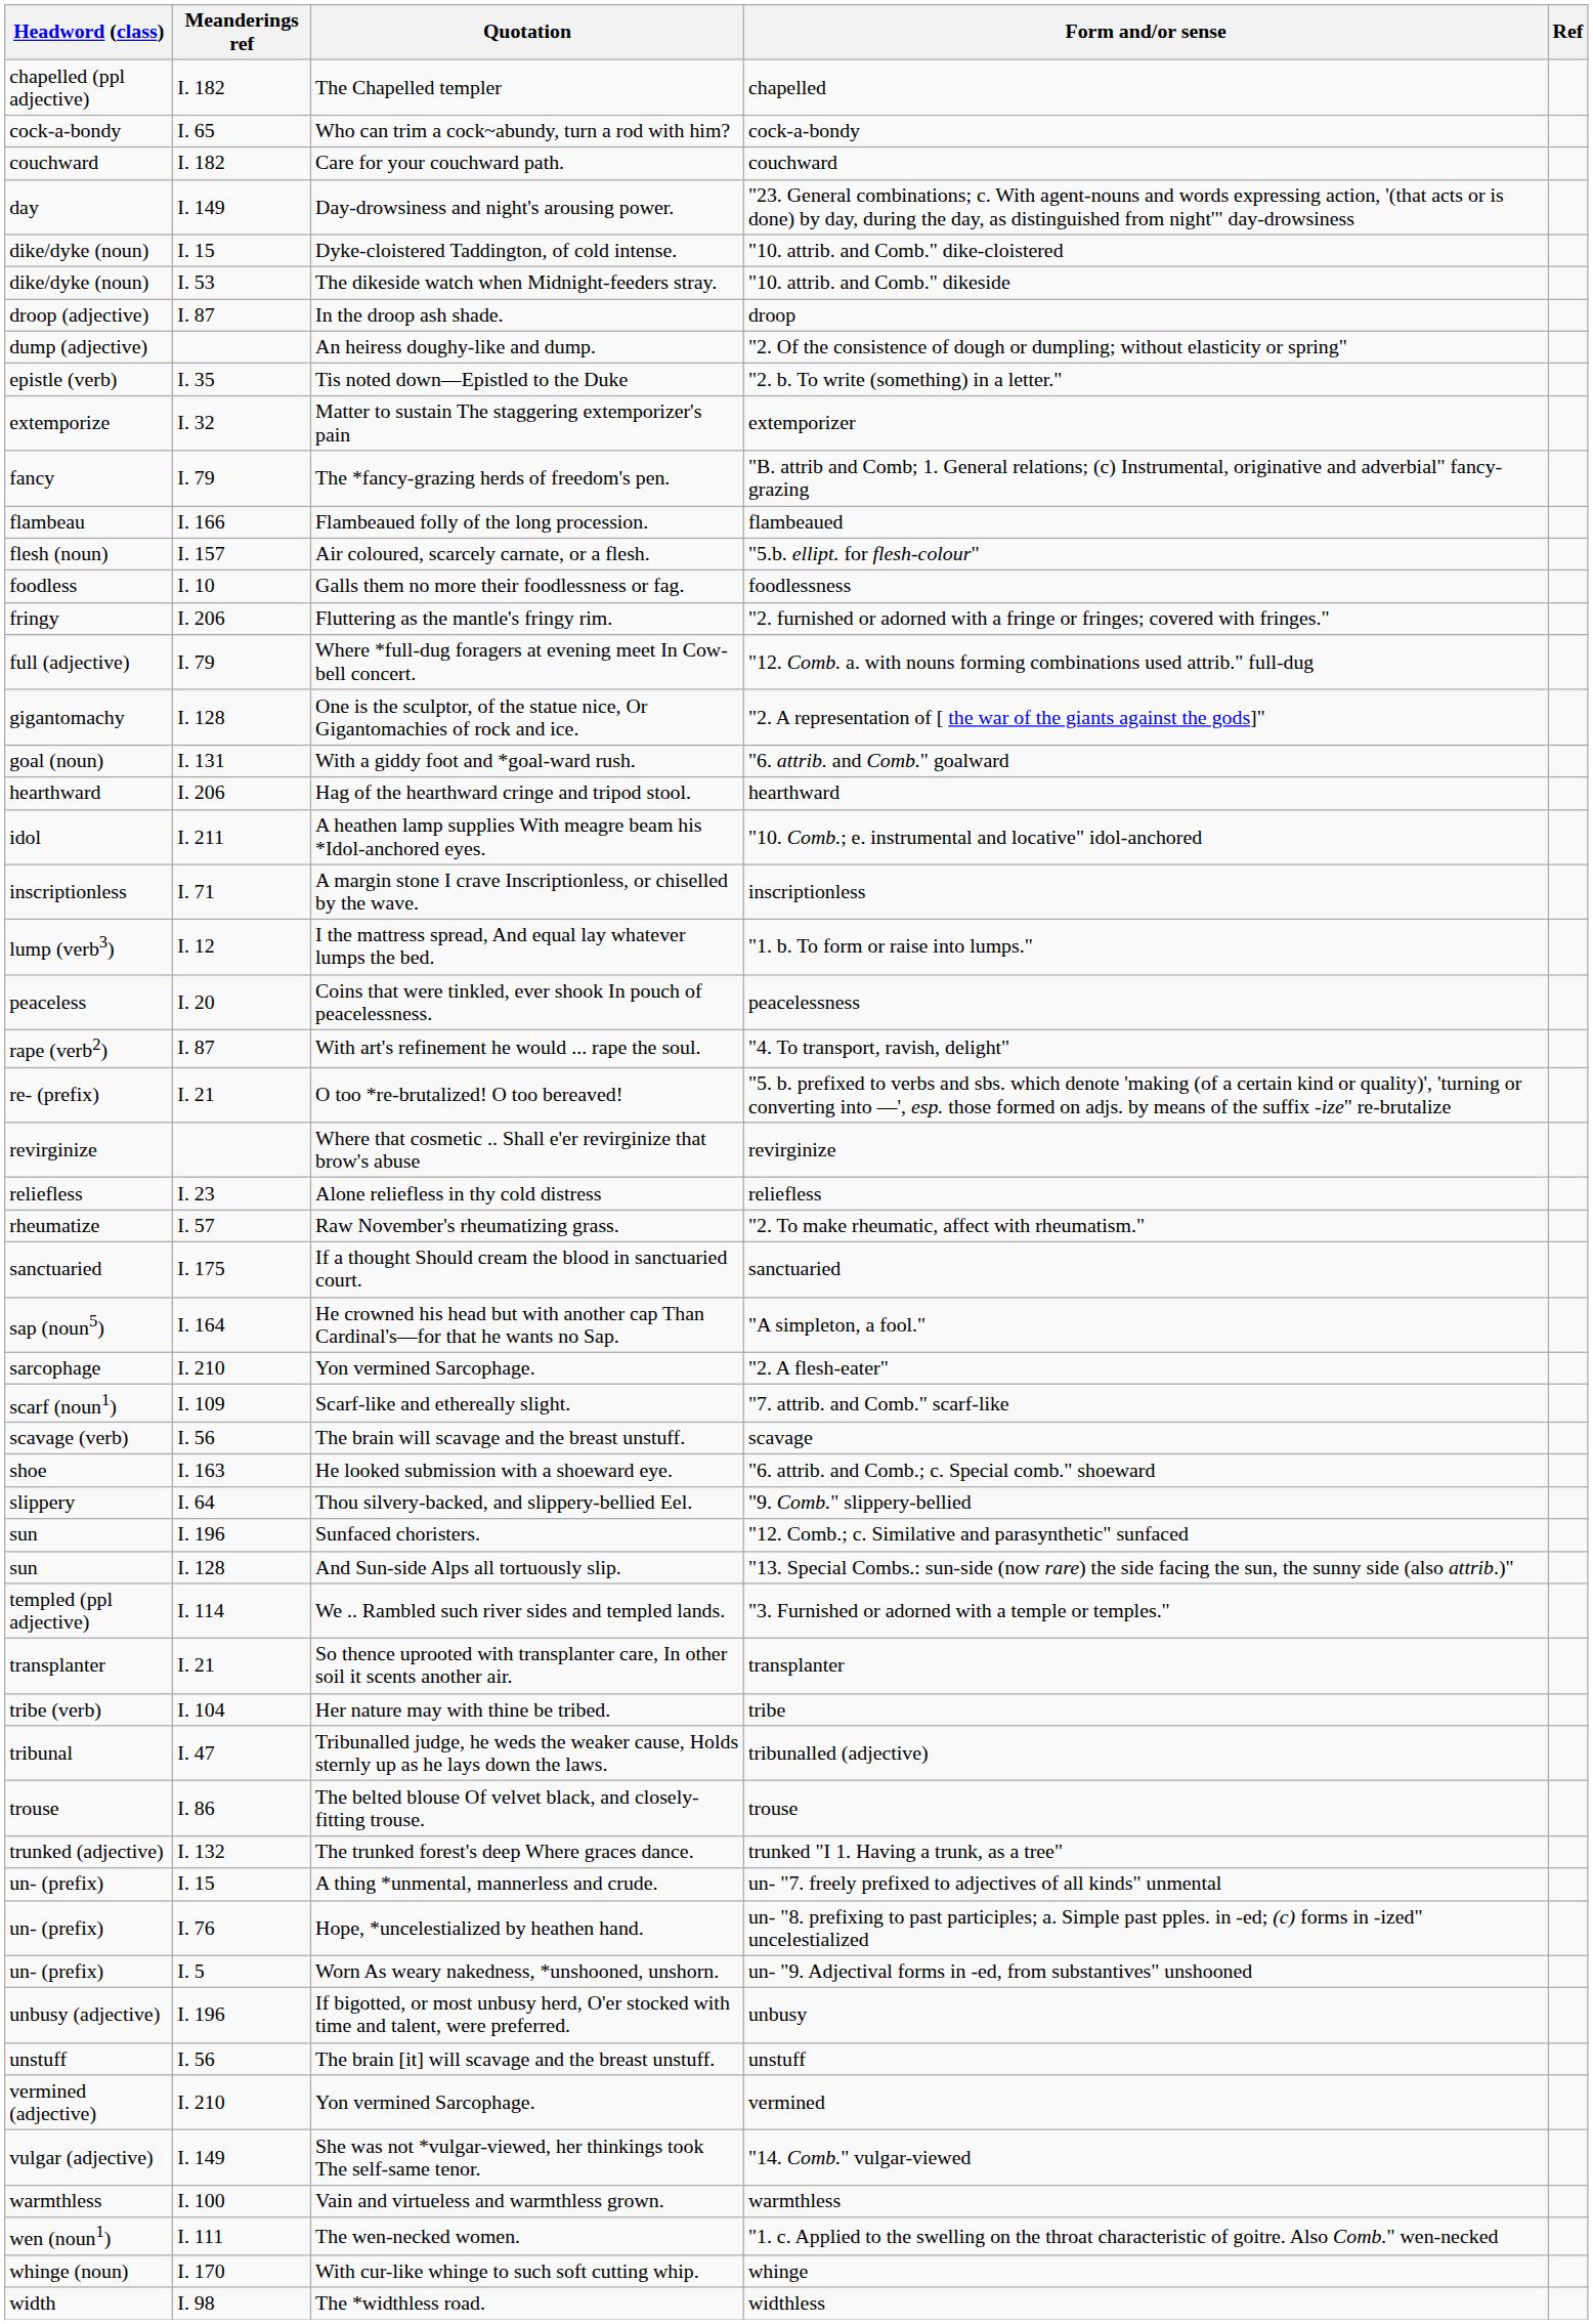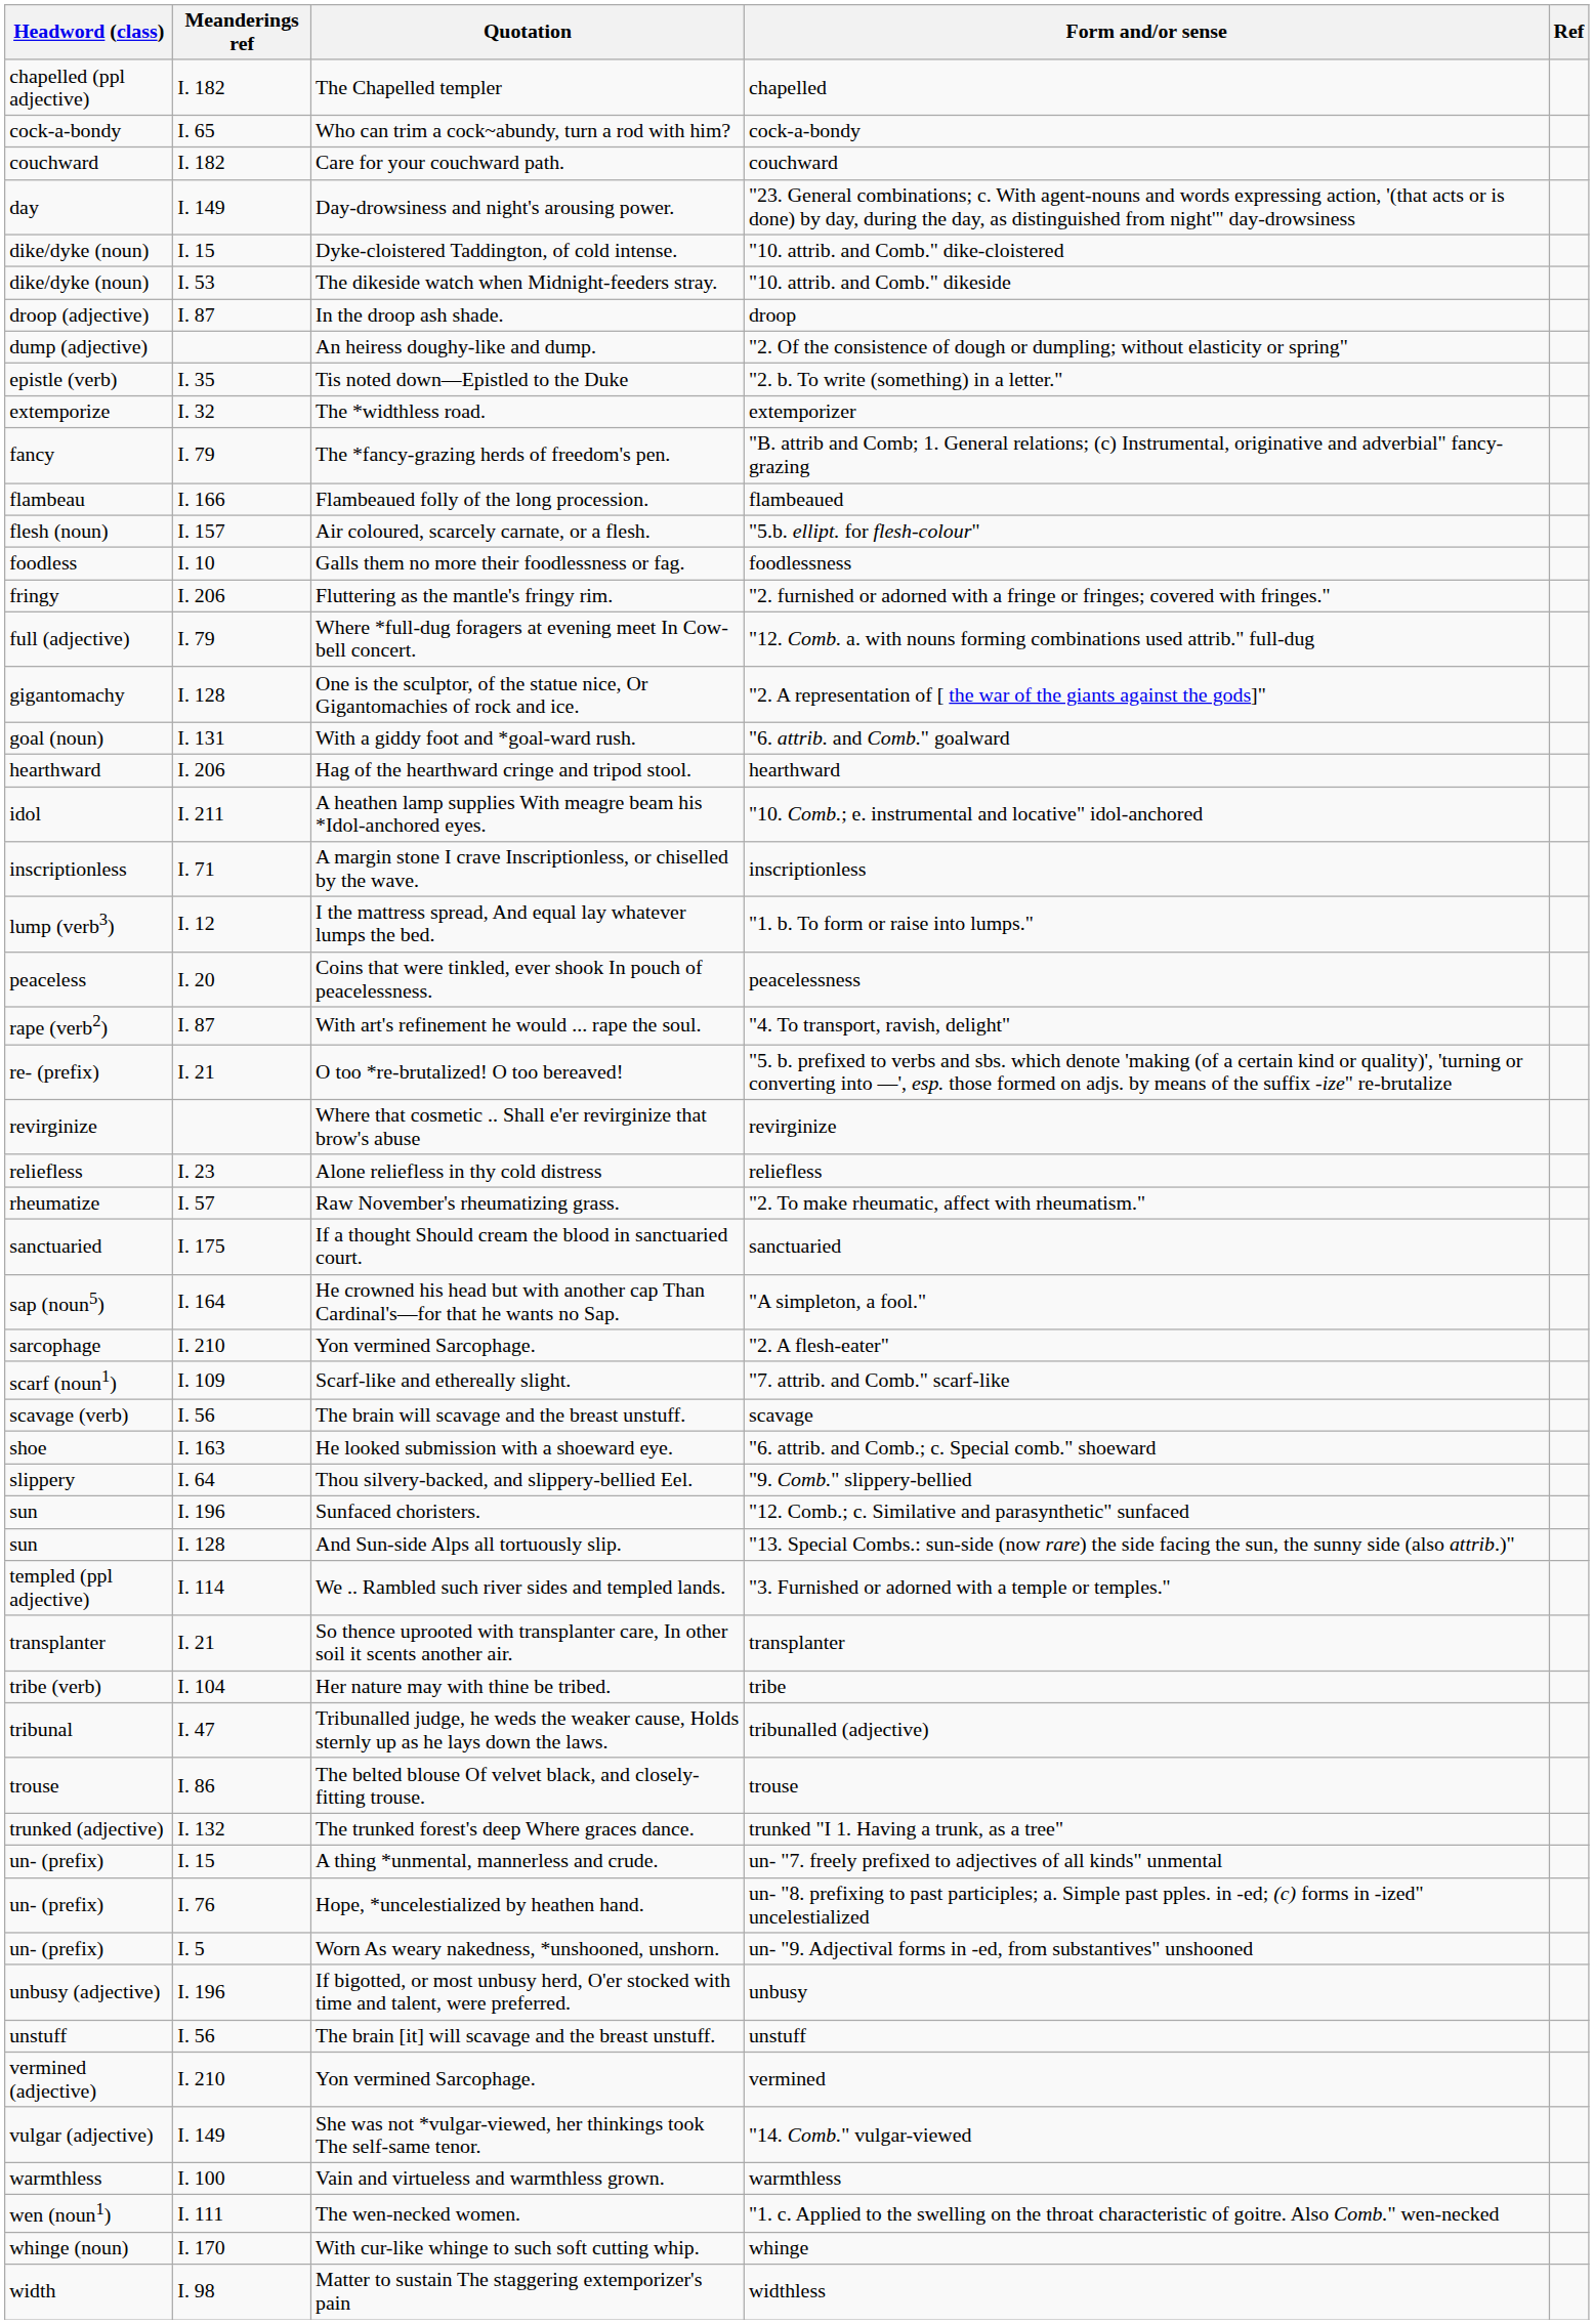extemporizer | Quotation: Matter to sustain The staggering extemporizer's pain -> The *widthless road.
widthless | Quotation: The *widthless road. -> Matter to sustain The staggering extemporizer's pain
